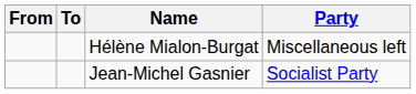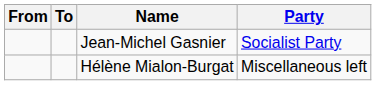rows swapped: Jean-Michel Gasnier <-> Hélène Mialon-Burgat
